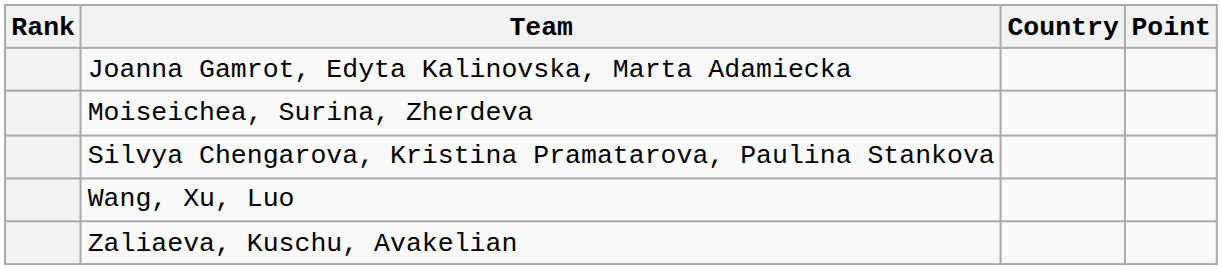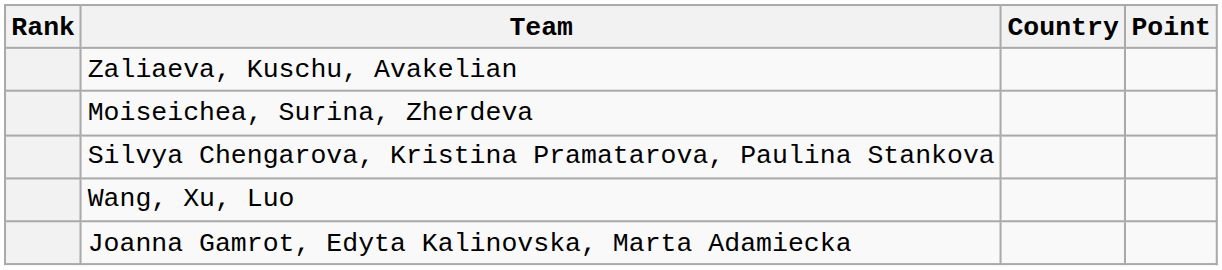rows swapped: Zaliaeva, Kuschu, Avakelian <-> Joanna Gamrot, Edyta Kalinovska, Marta Adamiecka
